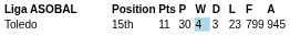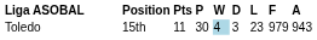Toledo | F: 799 -> 979
Toledo | A: 945 -> 943
